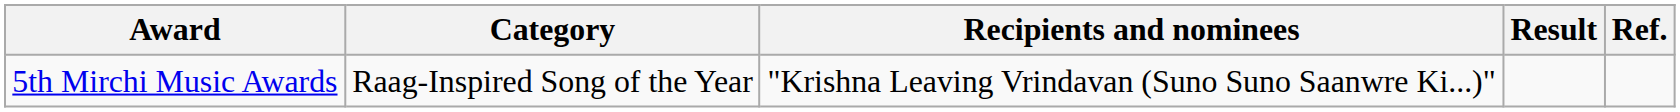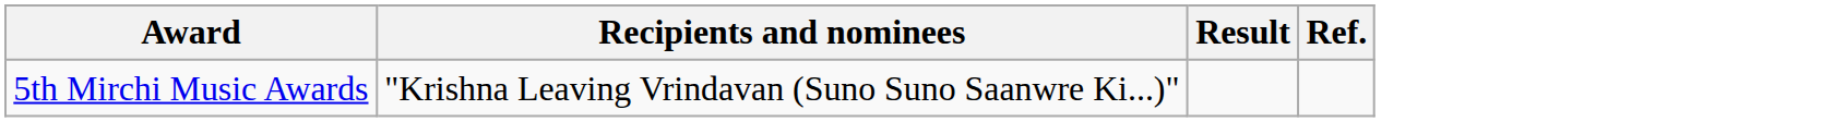- column: Category | Raag-Inspired Song of the Year
